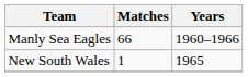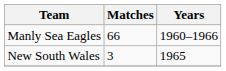New South Wales | Matches: 1 -> 3
